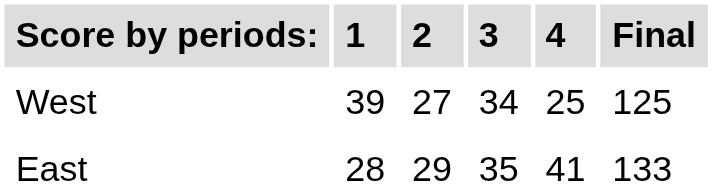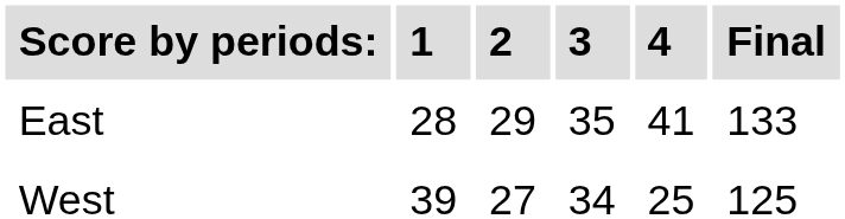rows swapped: West <-> East
